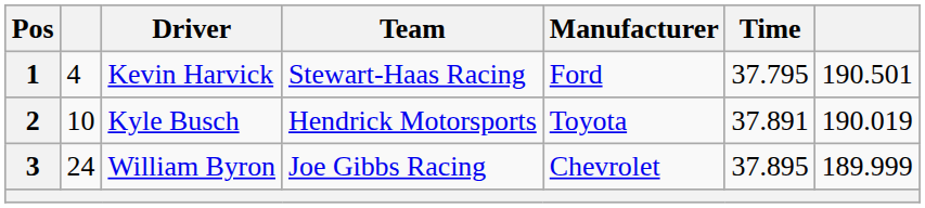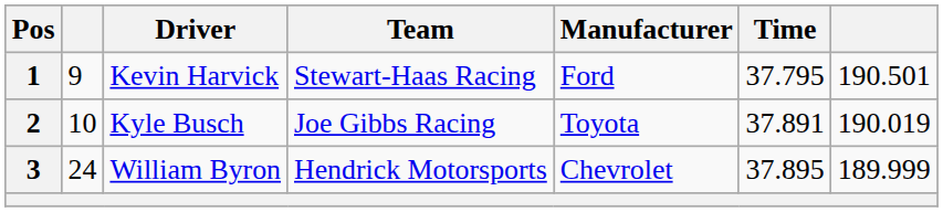1 | column 2: 4 -> 9
2 | Team: Hendrick Motorsports -> Joe Gibbs Racing
3 | Team: Joe Gibbs Racing -> Hendrick Motorsports
